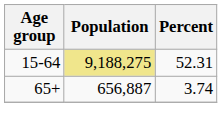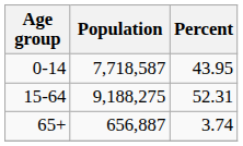+ row: 0-14 | 7,718,587 | 43.95
15-64 | Population: khaki background -> no background
